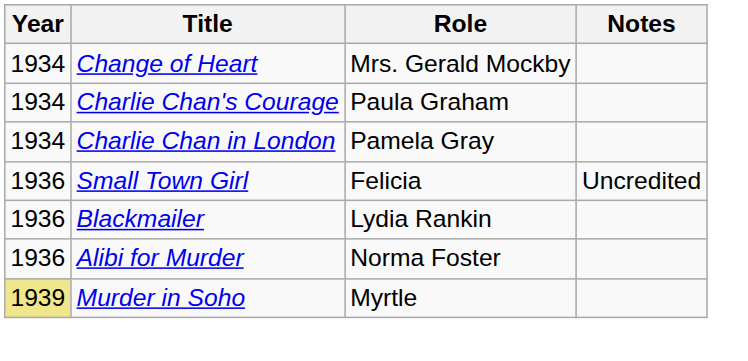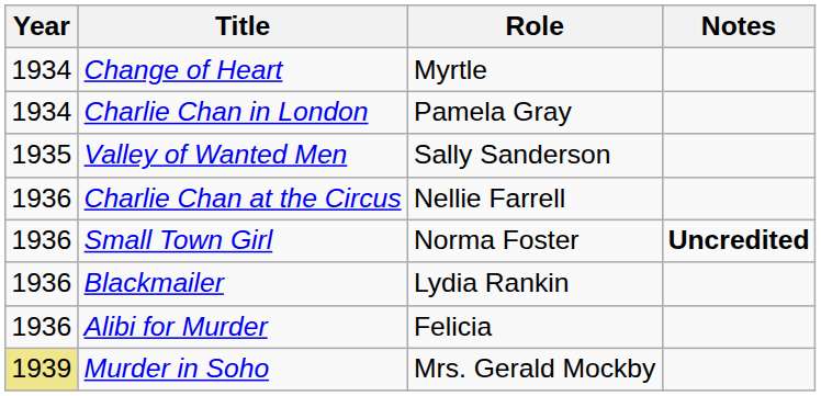Change of Heart | Role: Mrs. Gerald Mockby -> Myrtle
- row: 1934 | Charlie Chan's Courage | Paula Graham
+ row: 1935 | Valley of Wanted Men | Sally Sanderson
+ row: 1936 | Charlie Chan at the Circus | Nellie Farrell
Small Town Girl | Role: Felicia -> Norma Foster
Small Town Girl | Notes: normal -> bold
Alibi for Murder | Role: Norma Foster -> Felicia
Murder in Soho | Role: Myrtle -> Mrs. Gerald Mockby
